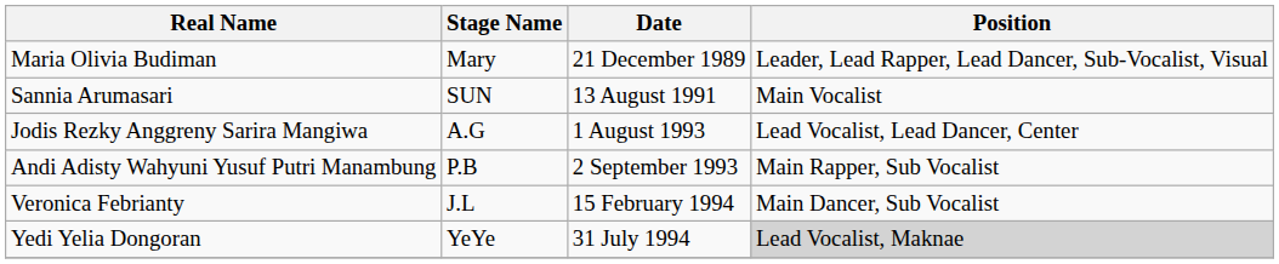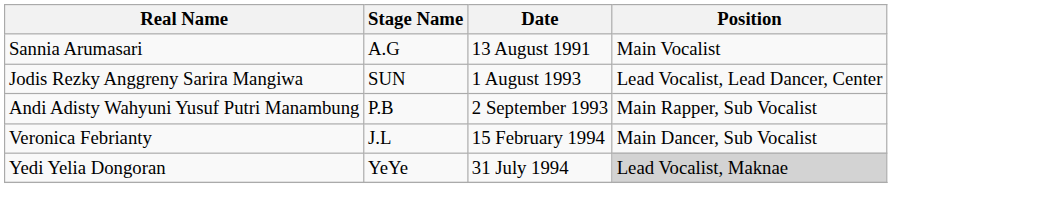- row: Maria Olivia Budiman | Mary | 21 December 1989 | Leader, Lead Rapper, Lead Dancer, Sub-Vocalist, Visual
Sannia Arumasari | Stage Name: SUN -> A.G
Jodis Rezky Anggreny Sarira Mangiwa | Stage Name: A.G -> SUN
